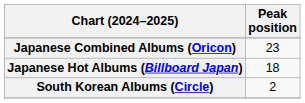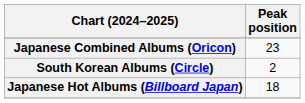rows swapped: Japanese Hot Albums (Billboard Japan) <-> South Korean Albums (Circle)
